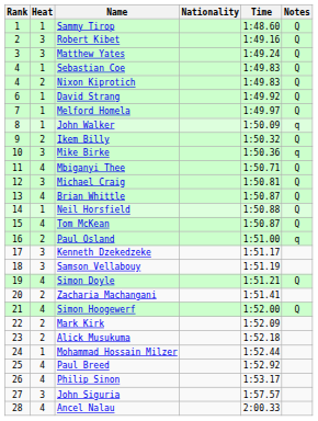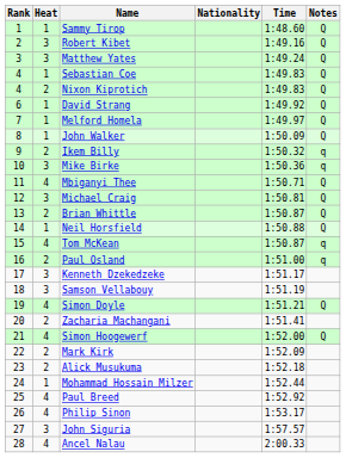John Walker | Notes: q -> Q
Ikem Billy | Notes: Q -> q
Brian Whittle | Heat: 4 -> 2
Tom McKean | Notes: Q -> q
